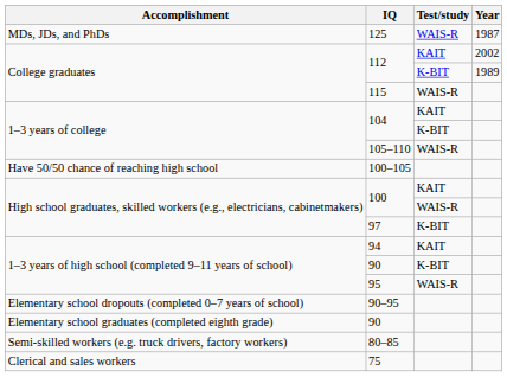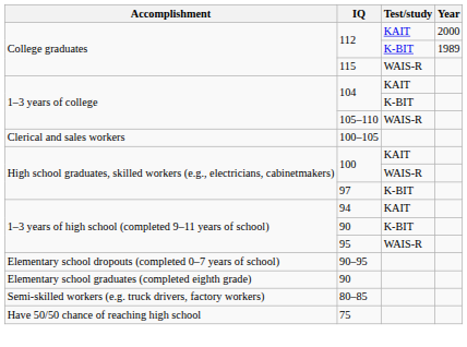- row: MDs, JDs, and PhDs | 125 | WAIS-R | 1987
112 / KAIT | Year: 2002 -> 2000
100–105 | Accomplishment: Have 50/50 chance of reaching high school -> Clerical and sales workers
75 | Accomplishment: Clerical and sales workers -> Have 50/50 chance of reaching high school
